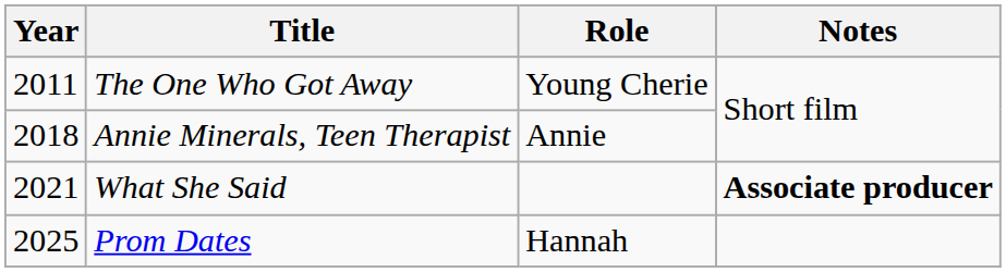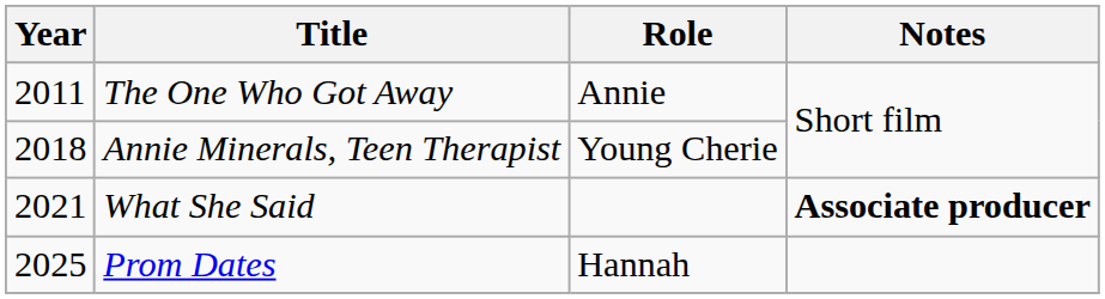The One Who Got Away | Role: Young Cherie -> Annie
Annie Minerals, Teen Therapist | Role: Annie -> Young Cherie
